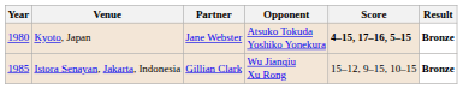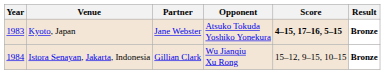Kyoto, Japan | Year: 1980 -> 1983
Istora Senayan, Jakarta, Indonesia | Year: 1985 -> 1984
